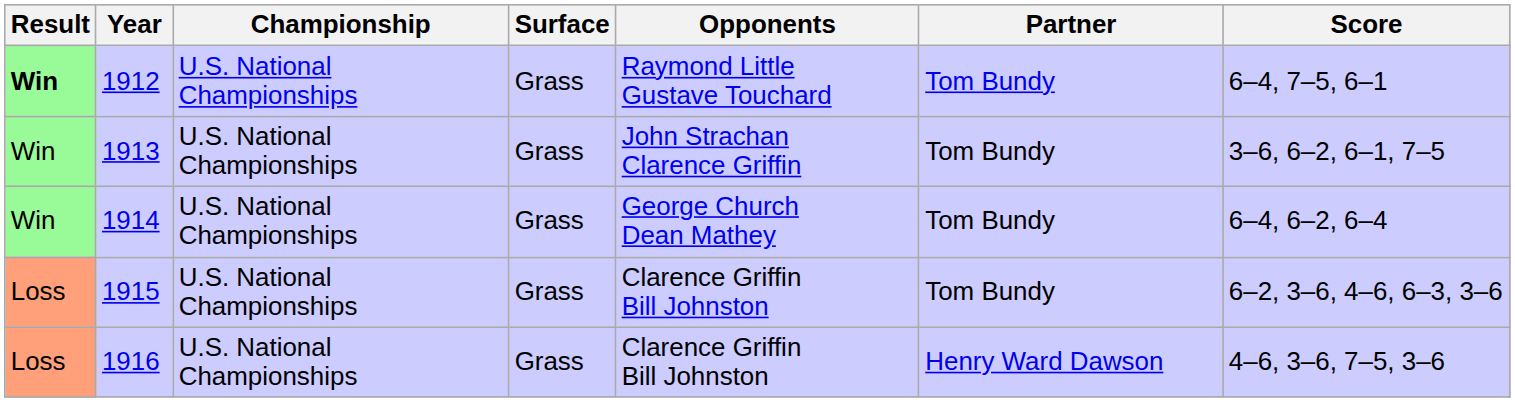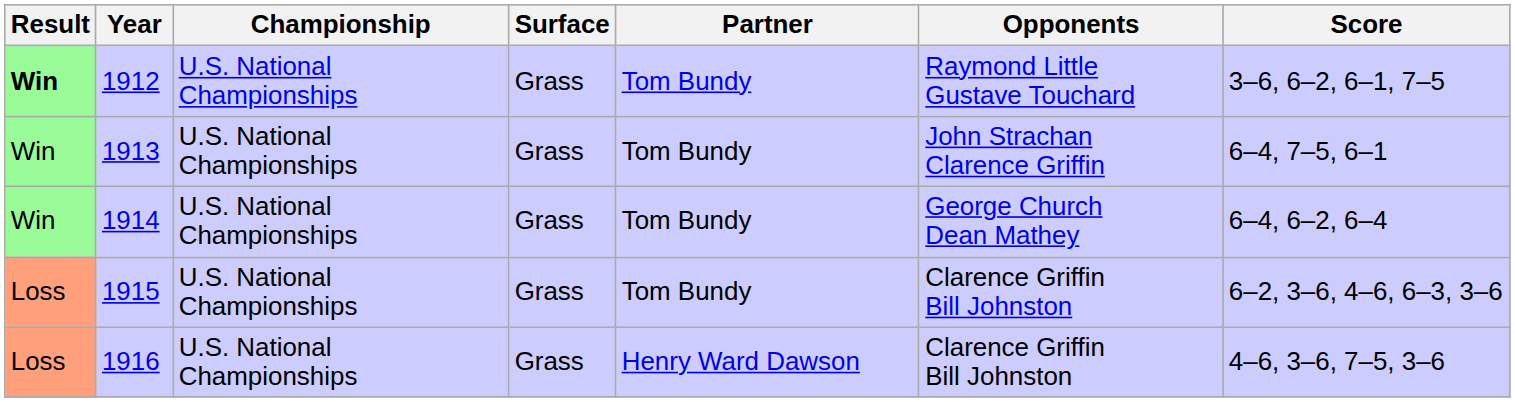columns swapped: Partner <-> Opponents
1912 | Score: 6–4, 7–5, 6–1 -> 3–6, 6–2, 6–1, 7–5
1913 | Score: 3–6, 6–2, 6–1, 7–5 -> 6–4, 7–5, 6–1
